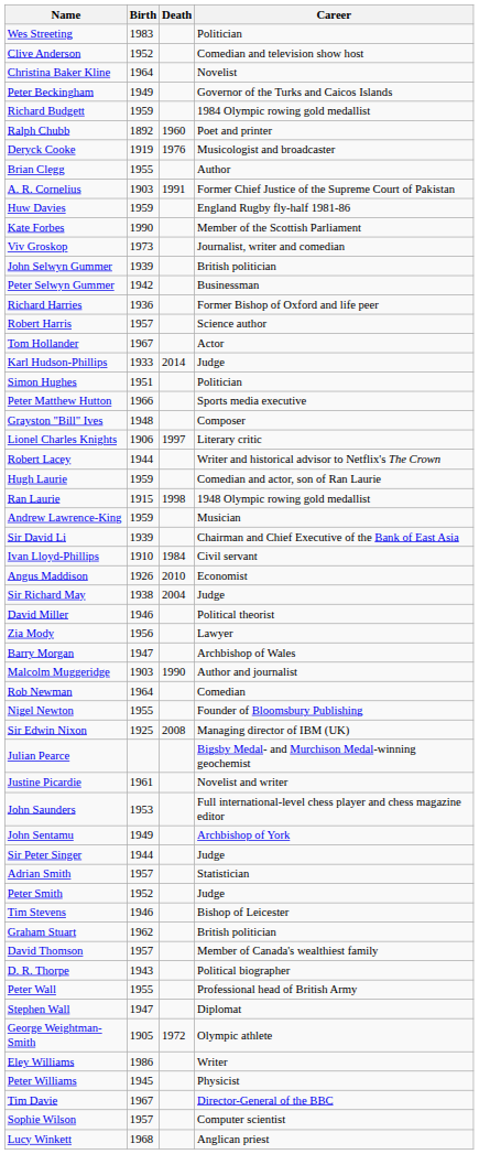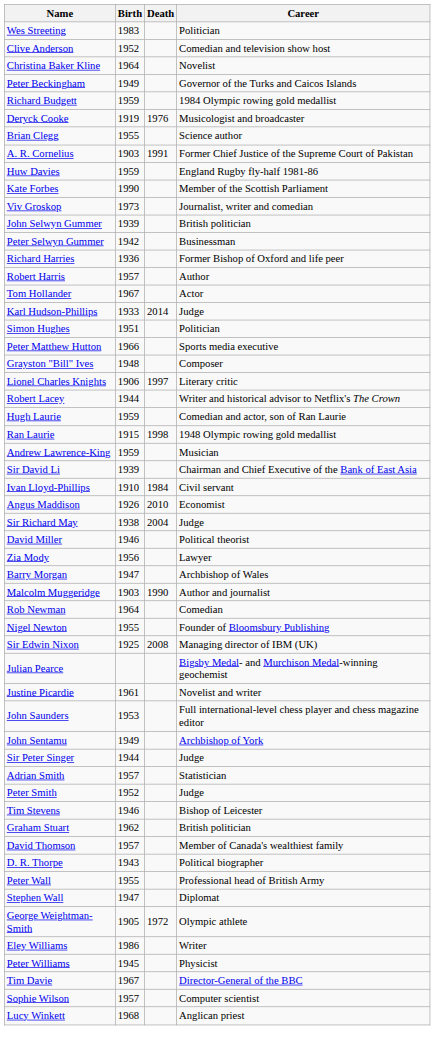- row: Ralph Chubb | 1892 | 1960 | Poet and printer
Brian Clegg | Career: Author -> Science author
Robert Harris | Career: Science author -> Author
